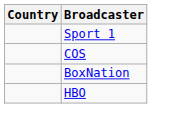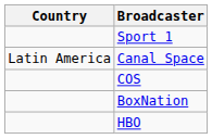+ row: Latin America | Canal Space
